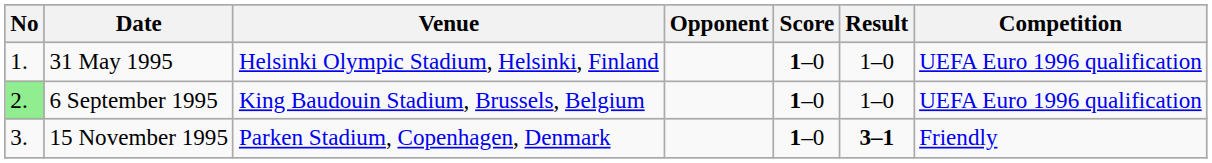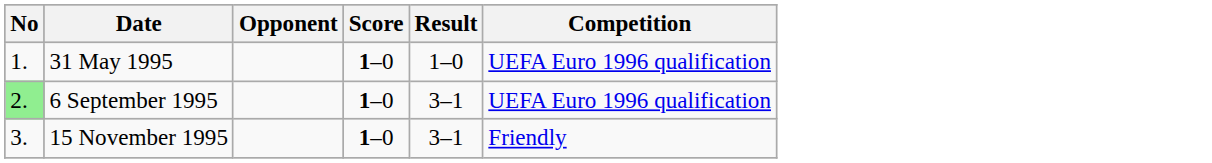- column: Venue | Helsinki Olympic Stadium, Helsinki, Finland | King Baudouin Stadium, Brussels, Belgium | Parken Stadium, Copenhagen, Denmark
6 September 1995 | Result: 1–0 -> 3–1
15 November 1995 | Result: bold -> normal
